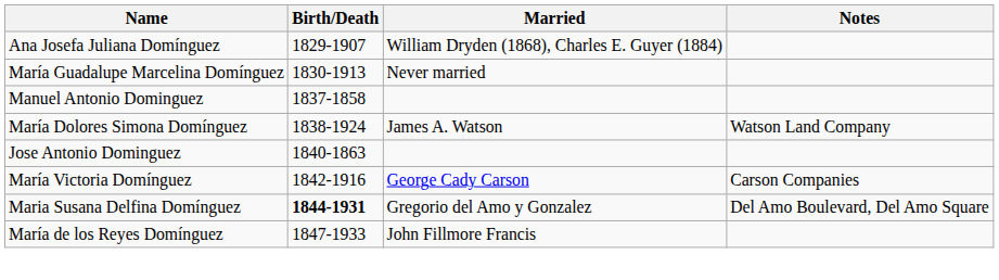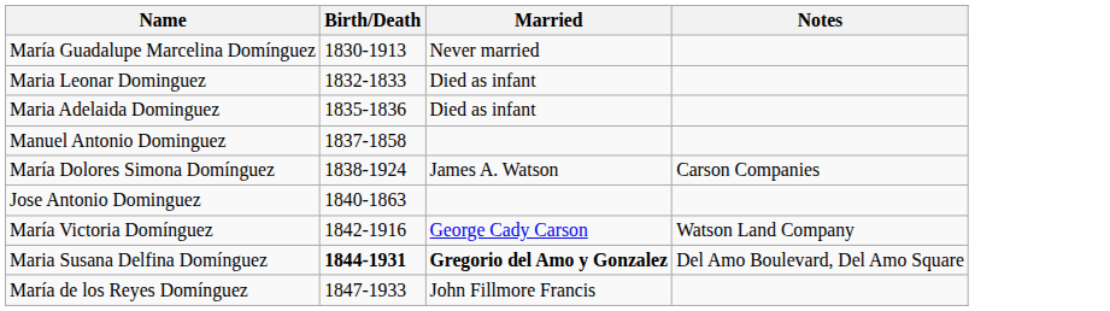- row: Ana Josefa Juliana Domínguez | 1829-1907 | William Dryden (1868), Charles E. Guyer (1884)
+ row: Maria Leonar Dominguez | 1832-1833 | Died as infant
+ row: Maria Adelaida Dominguez | 1835-1836 | Died as infant
María Dolores Simona Domínguez | Notes: Watson Land Company -> Carson Companies
María Victoria Domínguez | Notes: Carson Companies -> Watson Land Company
Maria Susana Delfina Domínguez | Married: normal -> bold
